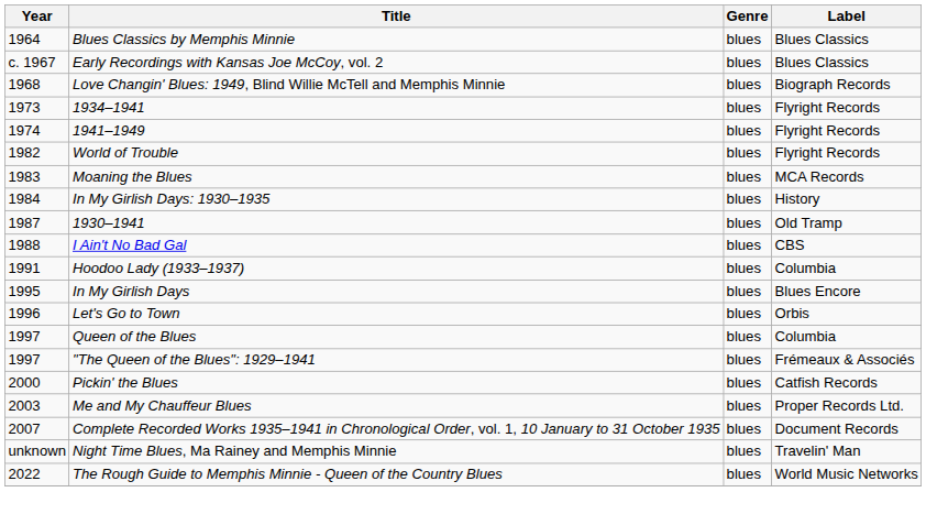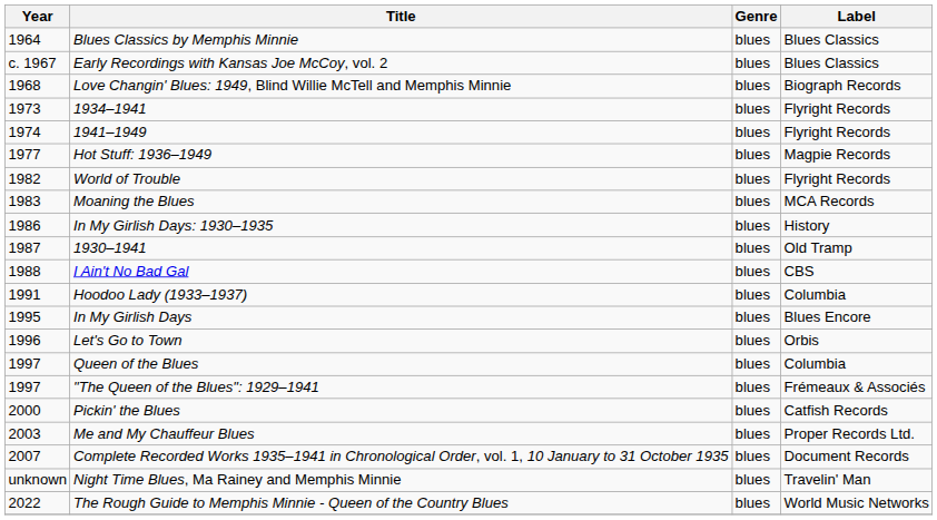+ row: 1977 | Hot Stuff: 1936–1949 | blues | Magpie Records
In My Girlish Days: 1930–1935 | Year: 1984 -> 1986
